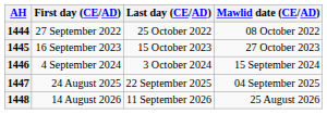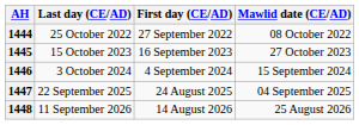columns swapped: First day (CE/AD) <-> Last day (CE/AD)
